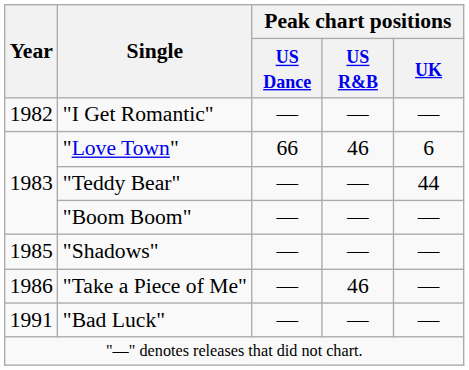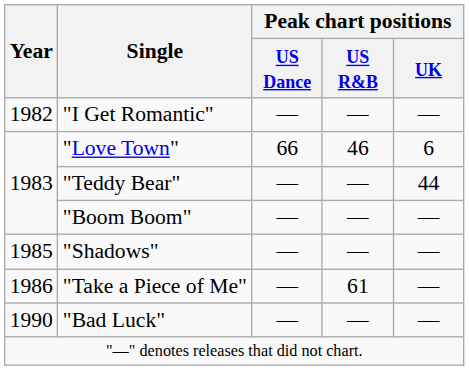"Take a Piece of Me" | Peak chart positions / US R&B: 46 -> 61
"Bad Luck" | Year: 1991 -> 1990
